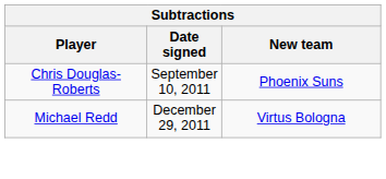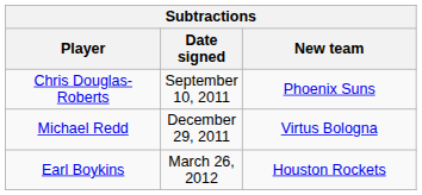+ row: Earl Boykins | March 26, 2012 | Houston Rockets
